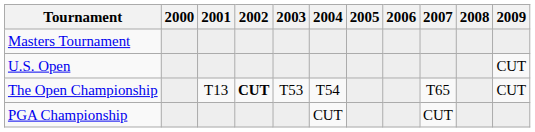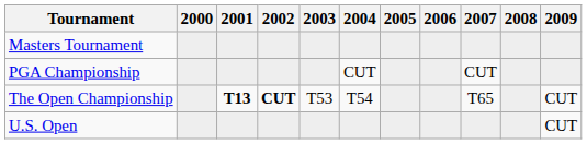rows swapped: U.S. Open <-> PGA Championship
The Open Championship | 2001: normal -> bold
